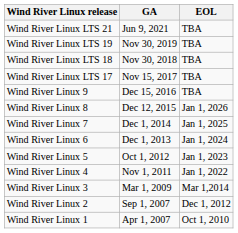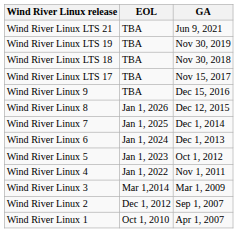columns swapped: GA <-> EOL
